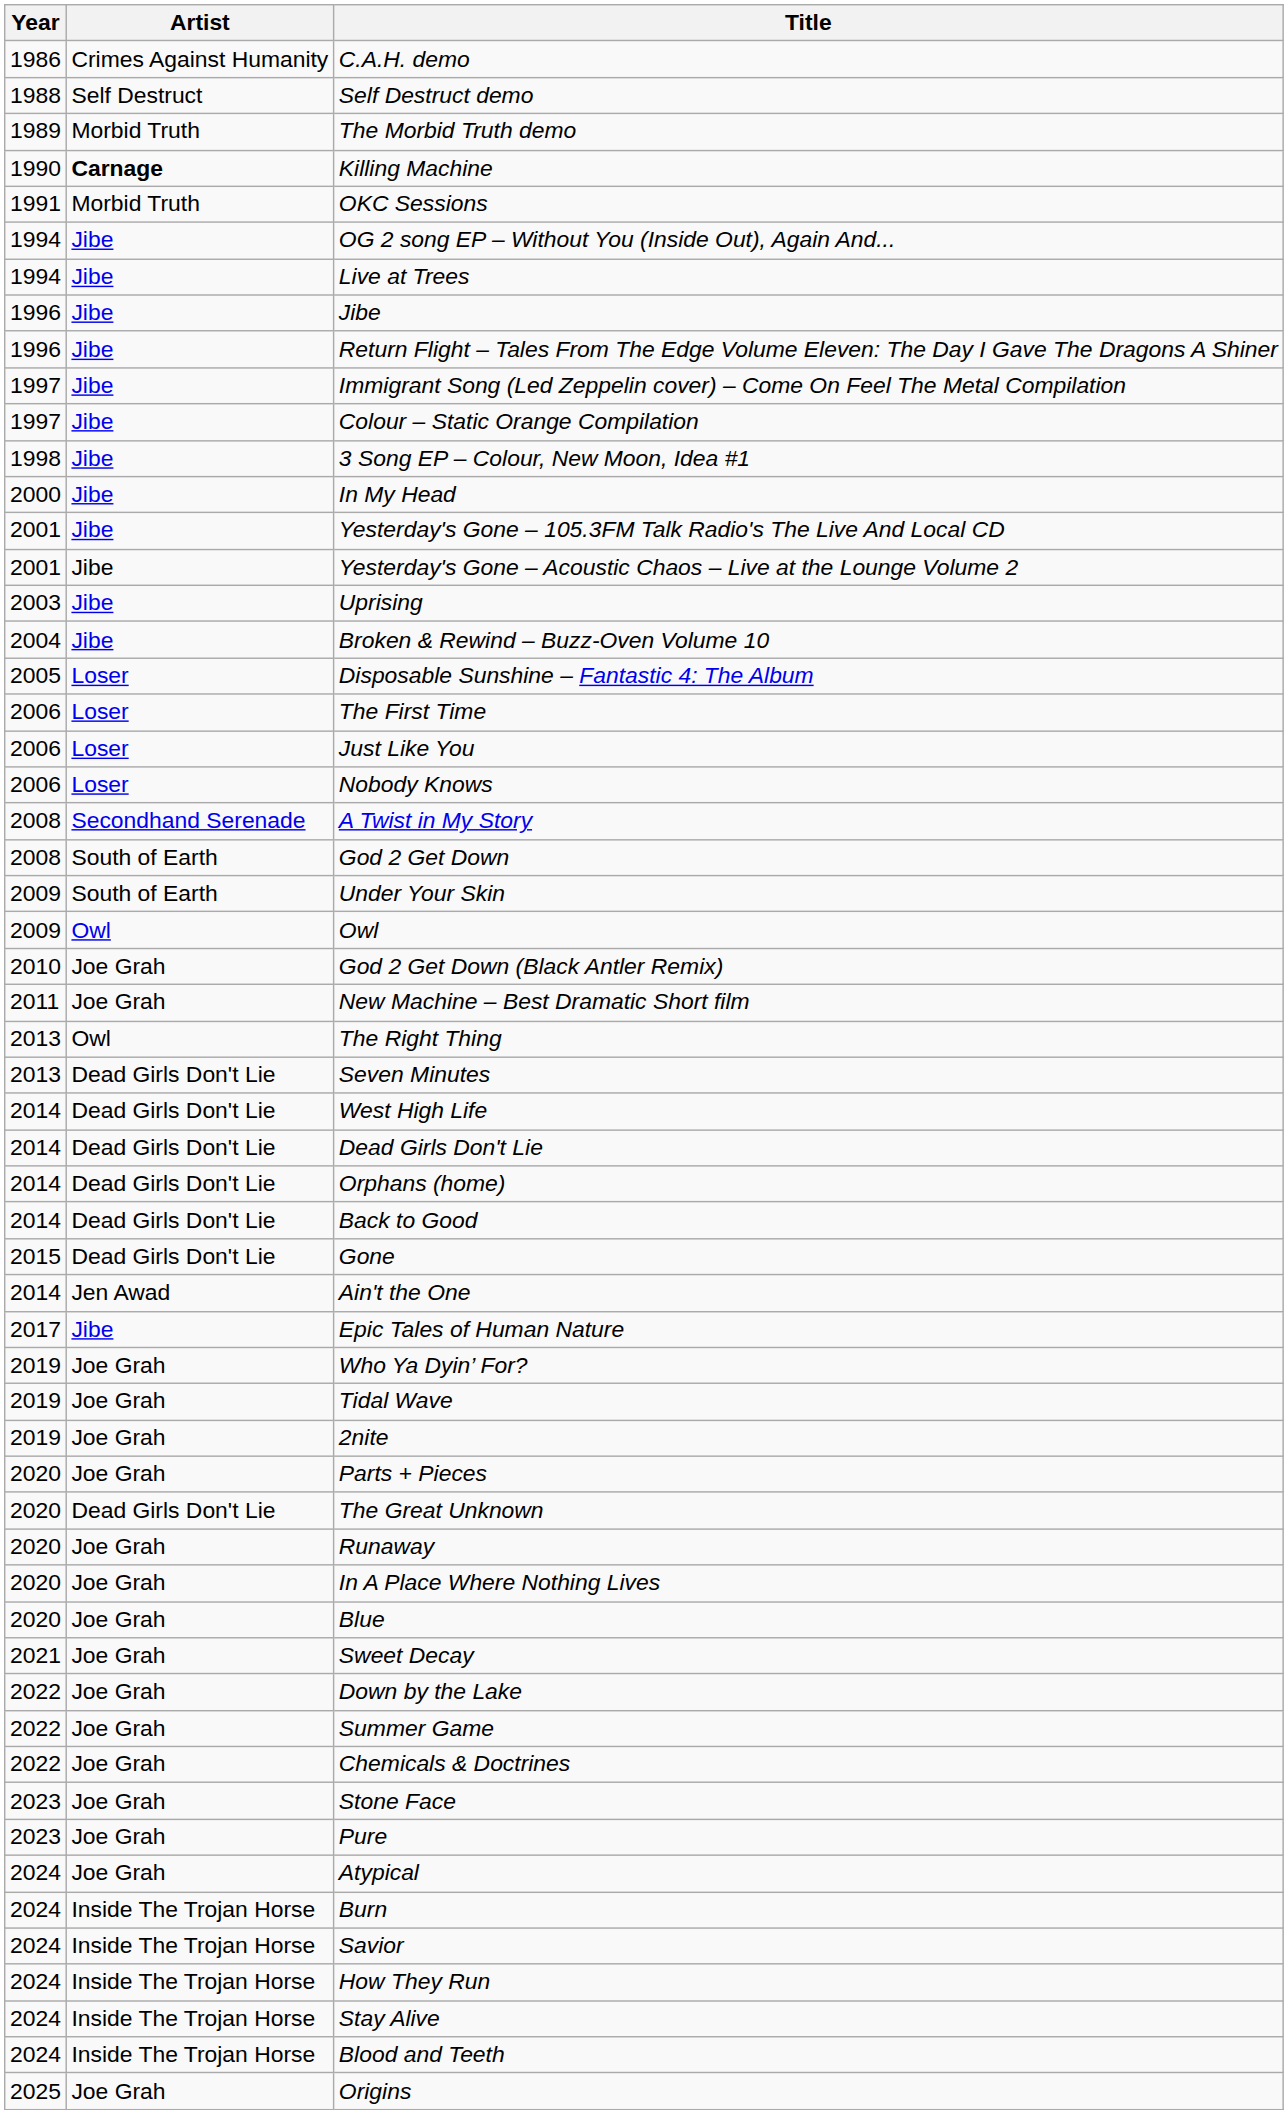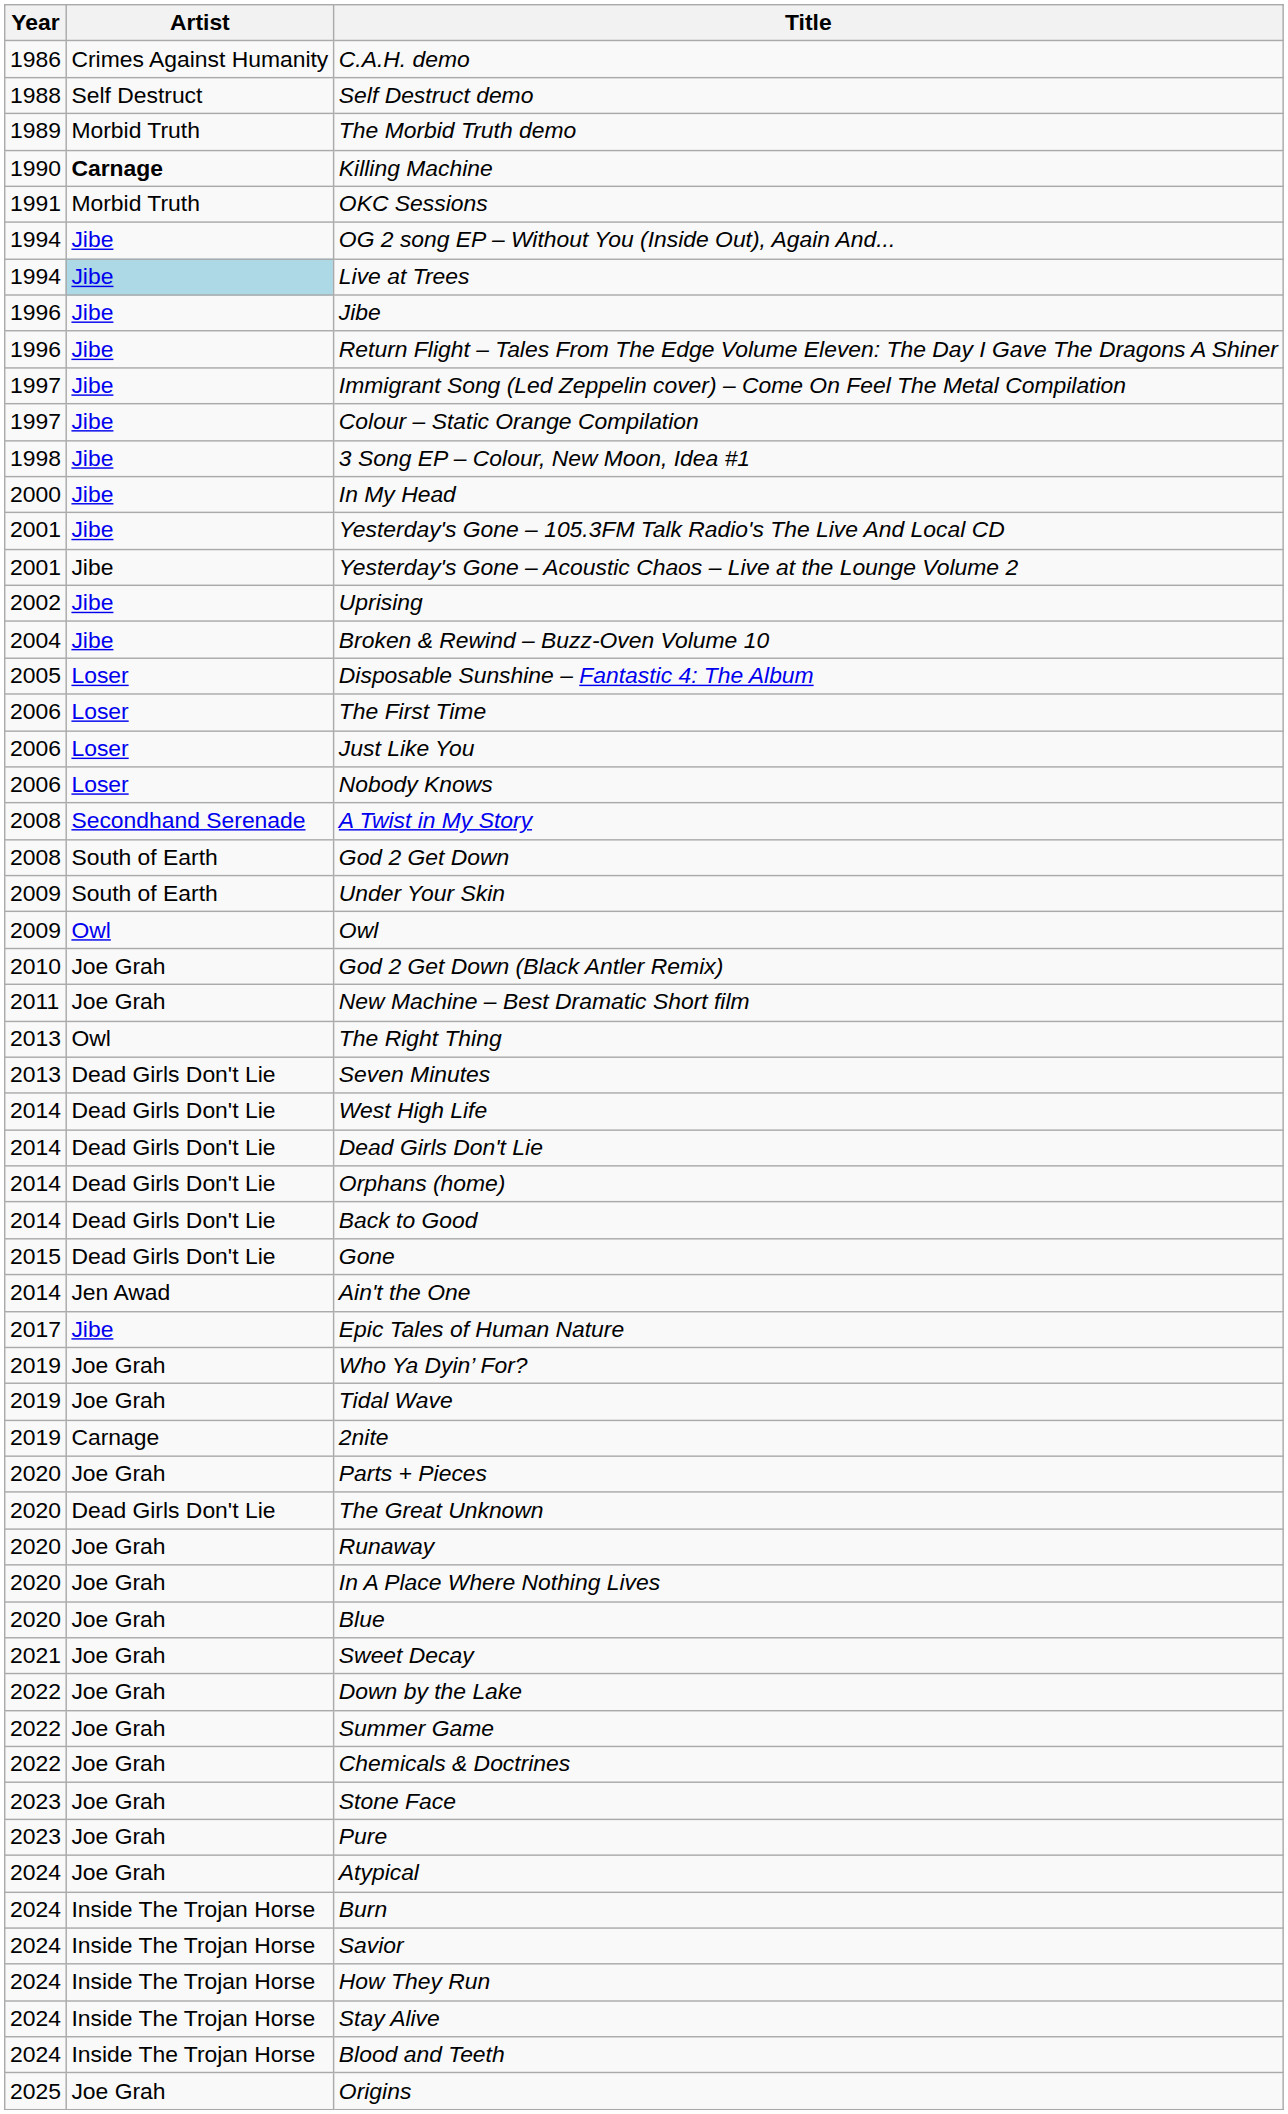Live at Trees | Artist: no background -> lightblue background
Uprising | Year: 2003 -> 2002
2nite | Artist: Joe Grah -> Carnage
